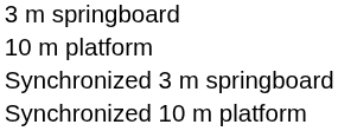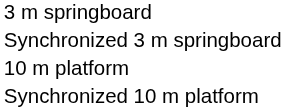rows swapped: 10 m platform <-> Synchronized 3 m springboard
